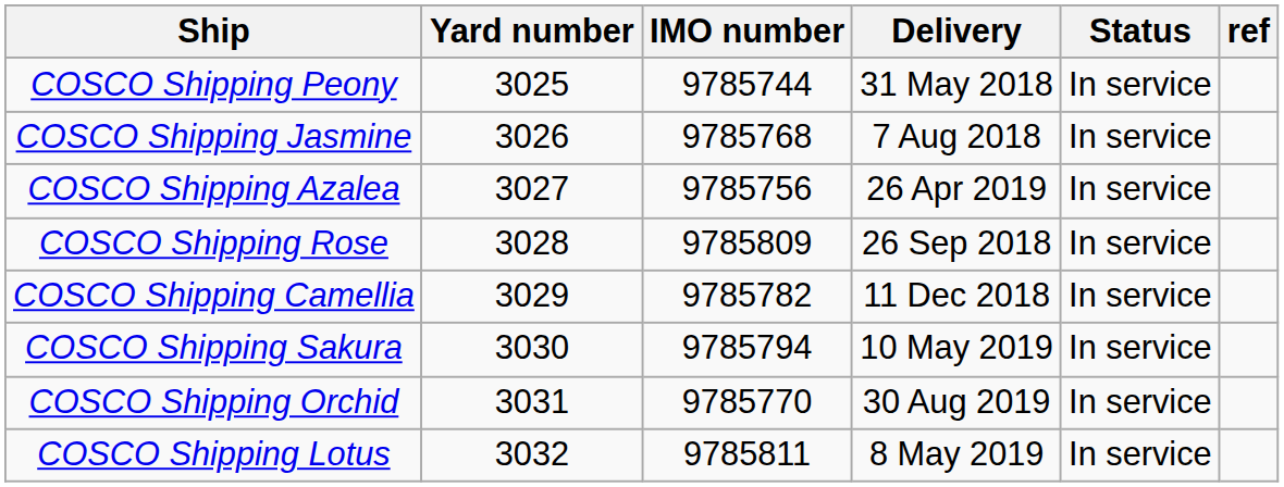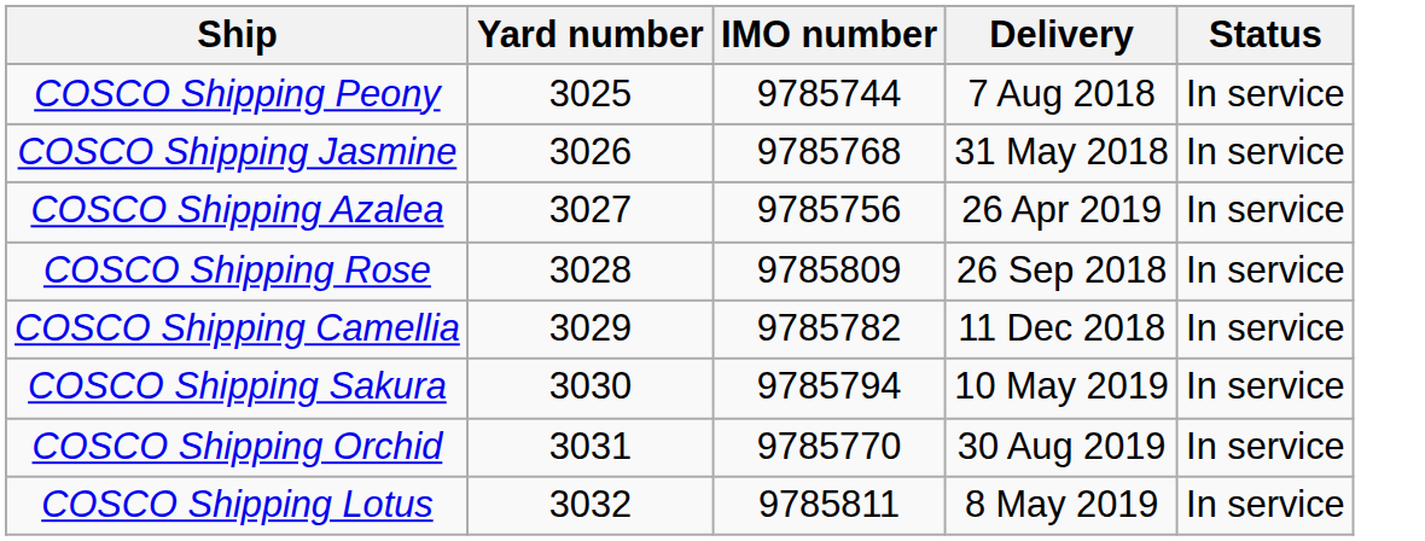- column: ref
COSCO Shipping Peony | Delivery: 31 May 2018 -> 7 Aug 2018
COSCO Shipping Jasmine | Delivery: 7 Aug 2018 -> 31 May 2018
